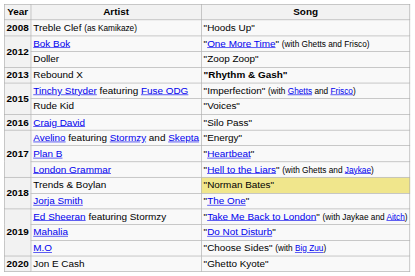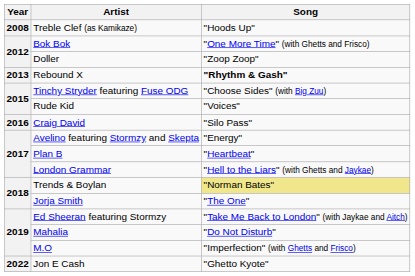Tinchy Stryder featuring Fuse ODG | Song: "Imperfection" (with Ghetts and Frisco) -> "Choose Sides" (with Big Zuu)
M.O | Song: "Choose Sides" (with Big Zuu) -> "Imperfection" (with Ghetts and Frisco)
Jon E Cash | Year: 2020 -> 2022
